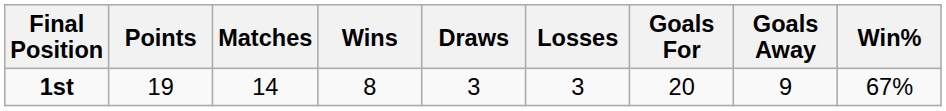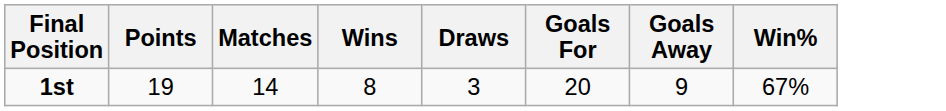- column: Losses | 3
